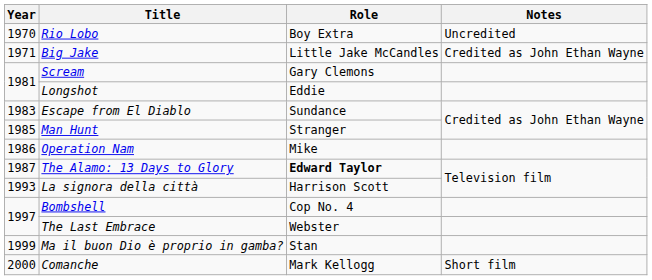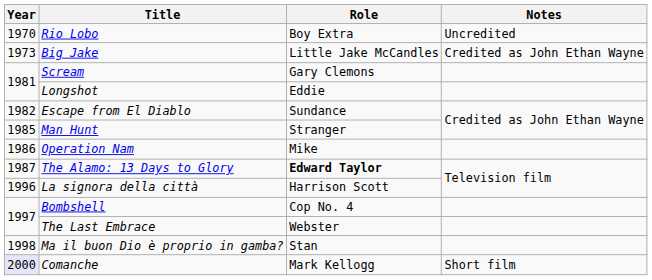Big Jake | Year: 1971 -> 1973
Escape from El Diablo | Year: 1983 -> 1982
La signora della città | Year: 1993 -> 1996
Ma il buon Dio è proprio in gamba? | Year: 1999 -> 1998
Comanche | Year: no background -> lavender background
